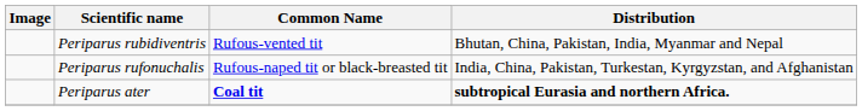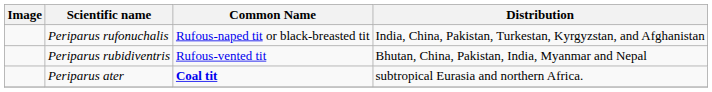rows swapped: Periparus rufonuchalis <-> Periparus rubidiventris
Periparus ater | Distribution: bold -> normal
